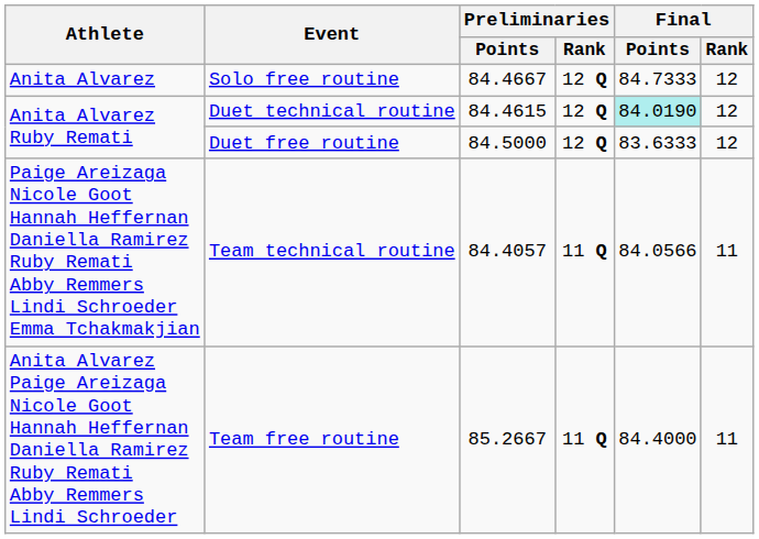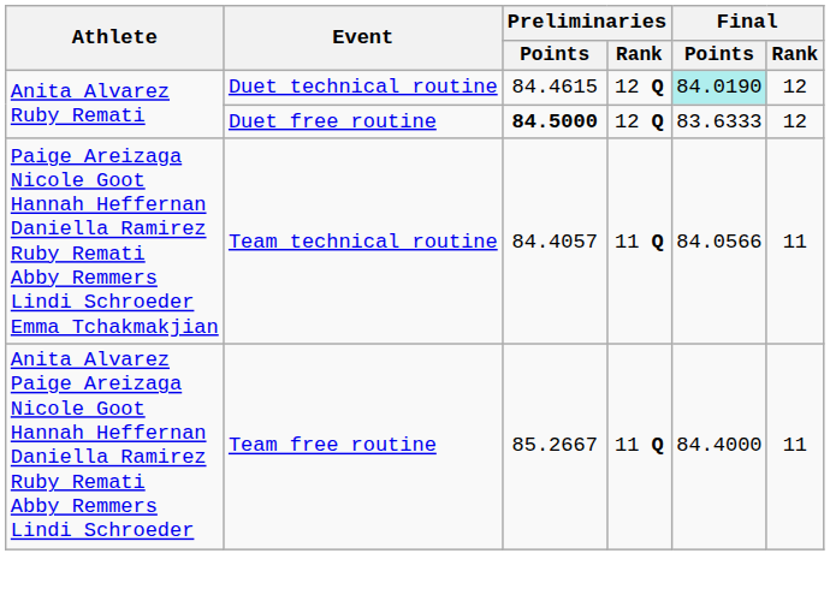- row: Anita Alvarez | Solo free routine | 84.4667 | 12 Q | 84.7333 | 12
Duet free routine | Preliminaries / Points: normal -> bold
